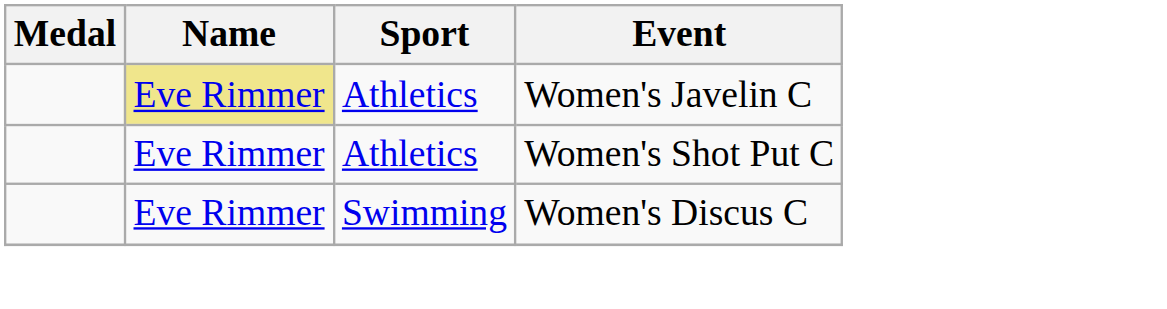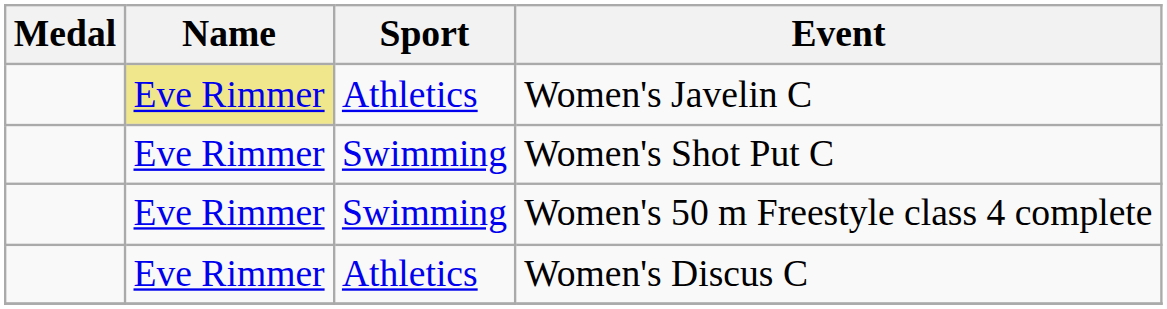Women's Shot Put C | Sport: Athletics -> Swimming
+ row: Eve Rimmer | Swimming | Women's 50 m Freestyle class 4 complete
Women's Discus C | Sport: Swimming -> Athletics
